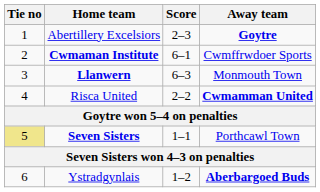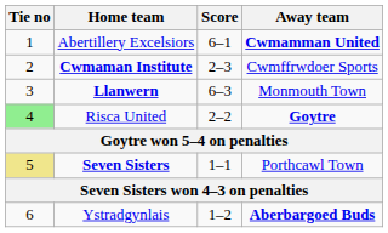Abertillery Excelsiors | Score: 2–3 -> 6–1
Abertillery Excelsiors | Away team: Goytre -> Cwmamman United
Cwmaman Institute | Score: 6–1 -> 2–3
Risca United | Tie no: no background -> lightgreen background
Risca United | Away team: Cwmamman United -> Goytre
